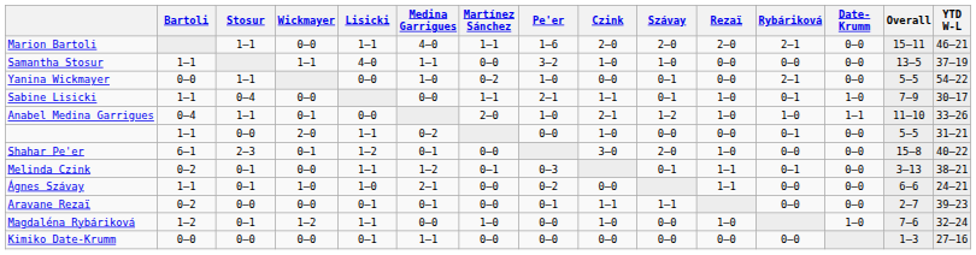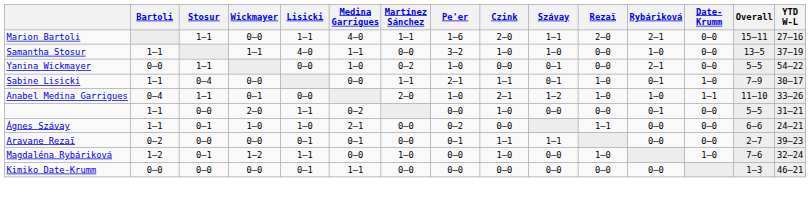Marion Bartoli | Szávay: 2–0 -> 1–1
Marion Bartoli | YTD W-L: 46–21 -> 27–16
Samantha Stosur | Rybáriková: 0–0 -> 1–0
- row: Shahar Pe'er | 6–1 | 2–3 | 0–1 | 1–2 | 0–1 | 0–0 | 3–0 | 2–0 | 1–0 | 0–0 | 0–0 | 15–8 | 40–22
- row: Melinda Czink | 0–2 | 0–1 | 0–0 | 1–1 | 1–2 | 0–1 | 0–3 | 0–1 | 1–1 | 0–1 | 0–0 | 3–13 | 38–21
Kimiko Date-Krumm | YTD W-L: 27–16 -> 46–21
